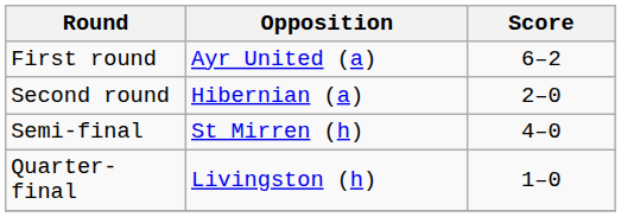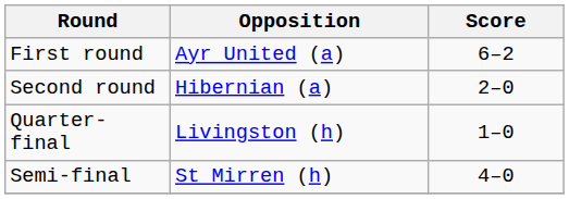rows swapped: Quarter-final <-> Semi-final
